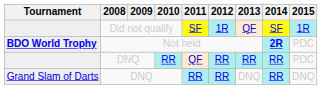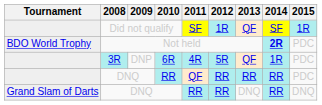Not held | Tournament: bold -> normal
+ row: 3R | DNP | 6R | 4R | 5R | QF | 1R | PDC
